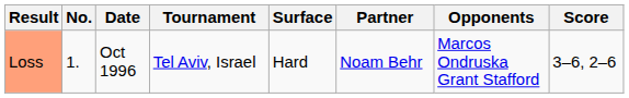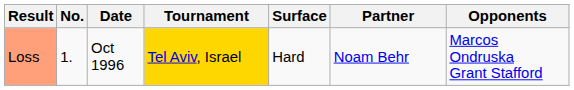- column: Score | 3–6, 2–6
Loss | Tournament: no background -> gold background
